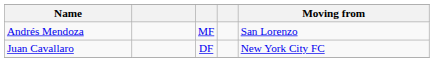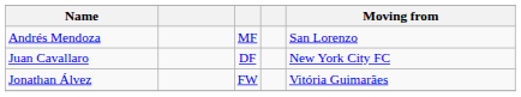+ row: Jonathan Álvez | FW | Vitória Guimarães
